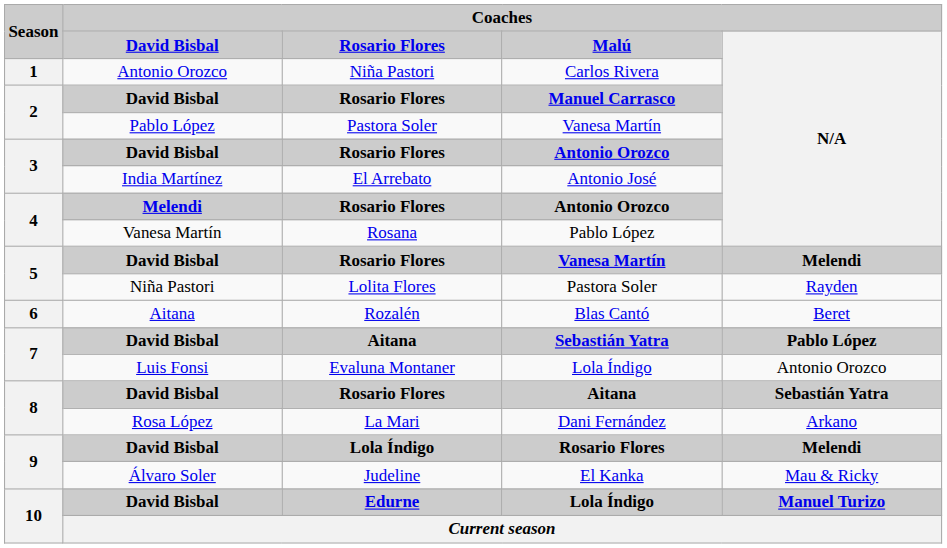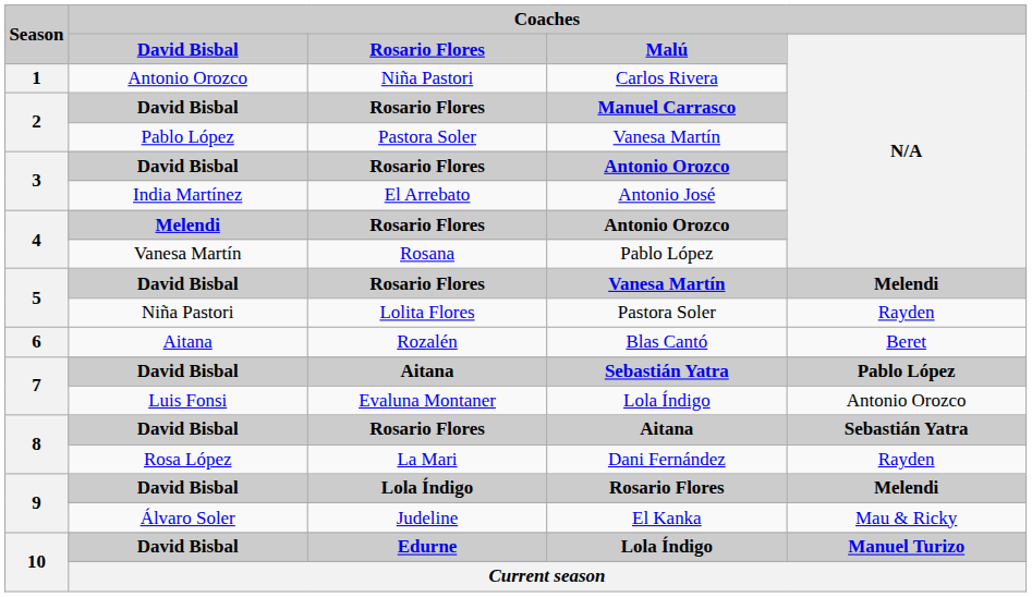8 / Rosa López | Coaches / N/A: Arkano -> Rayden
